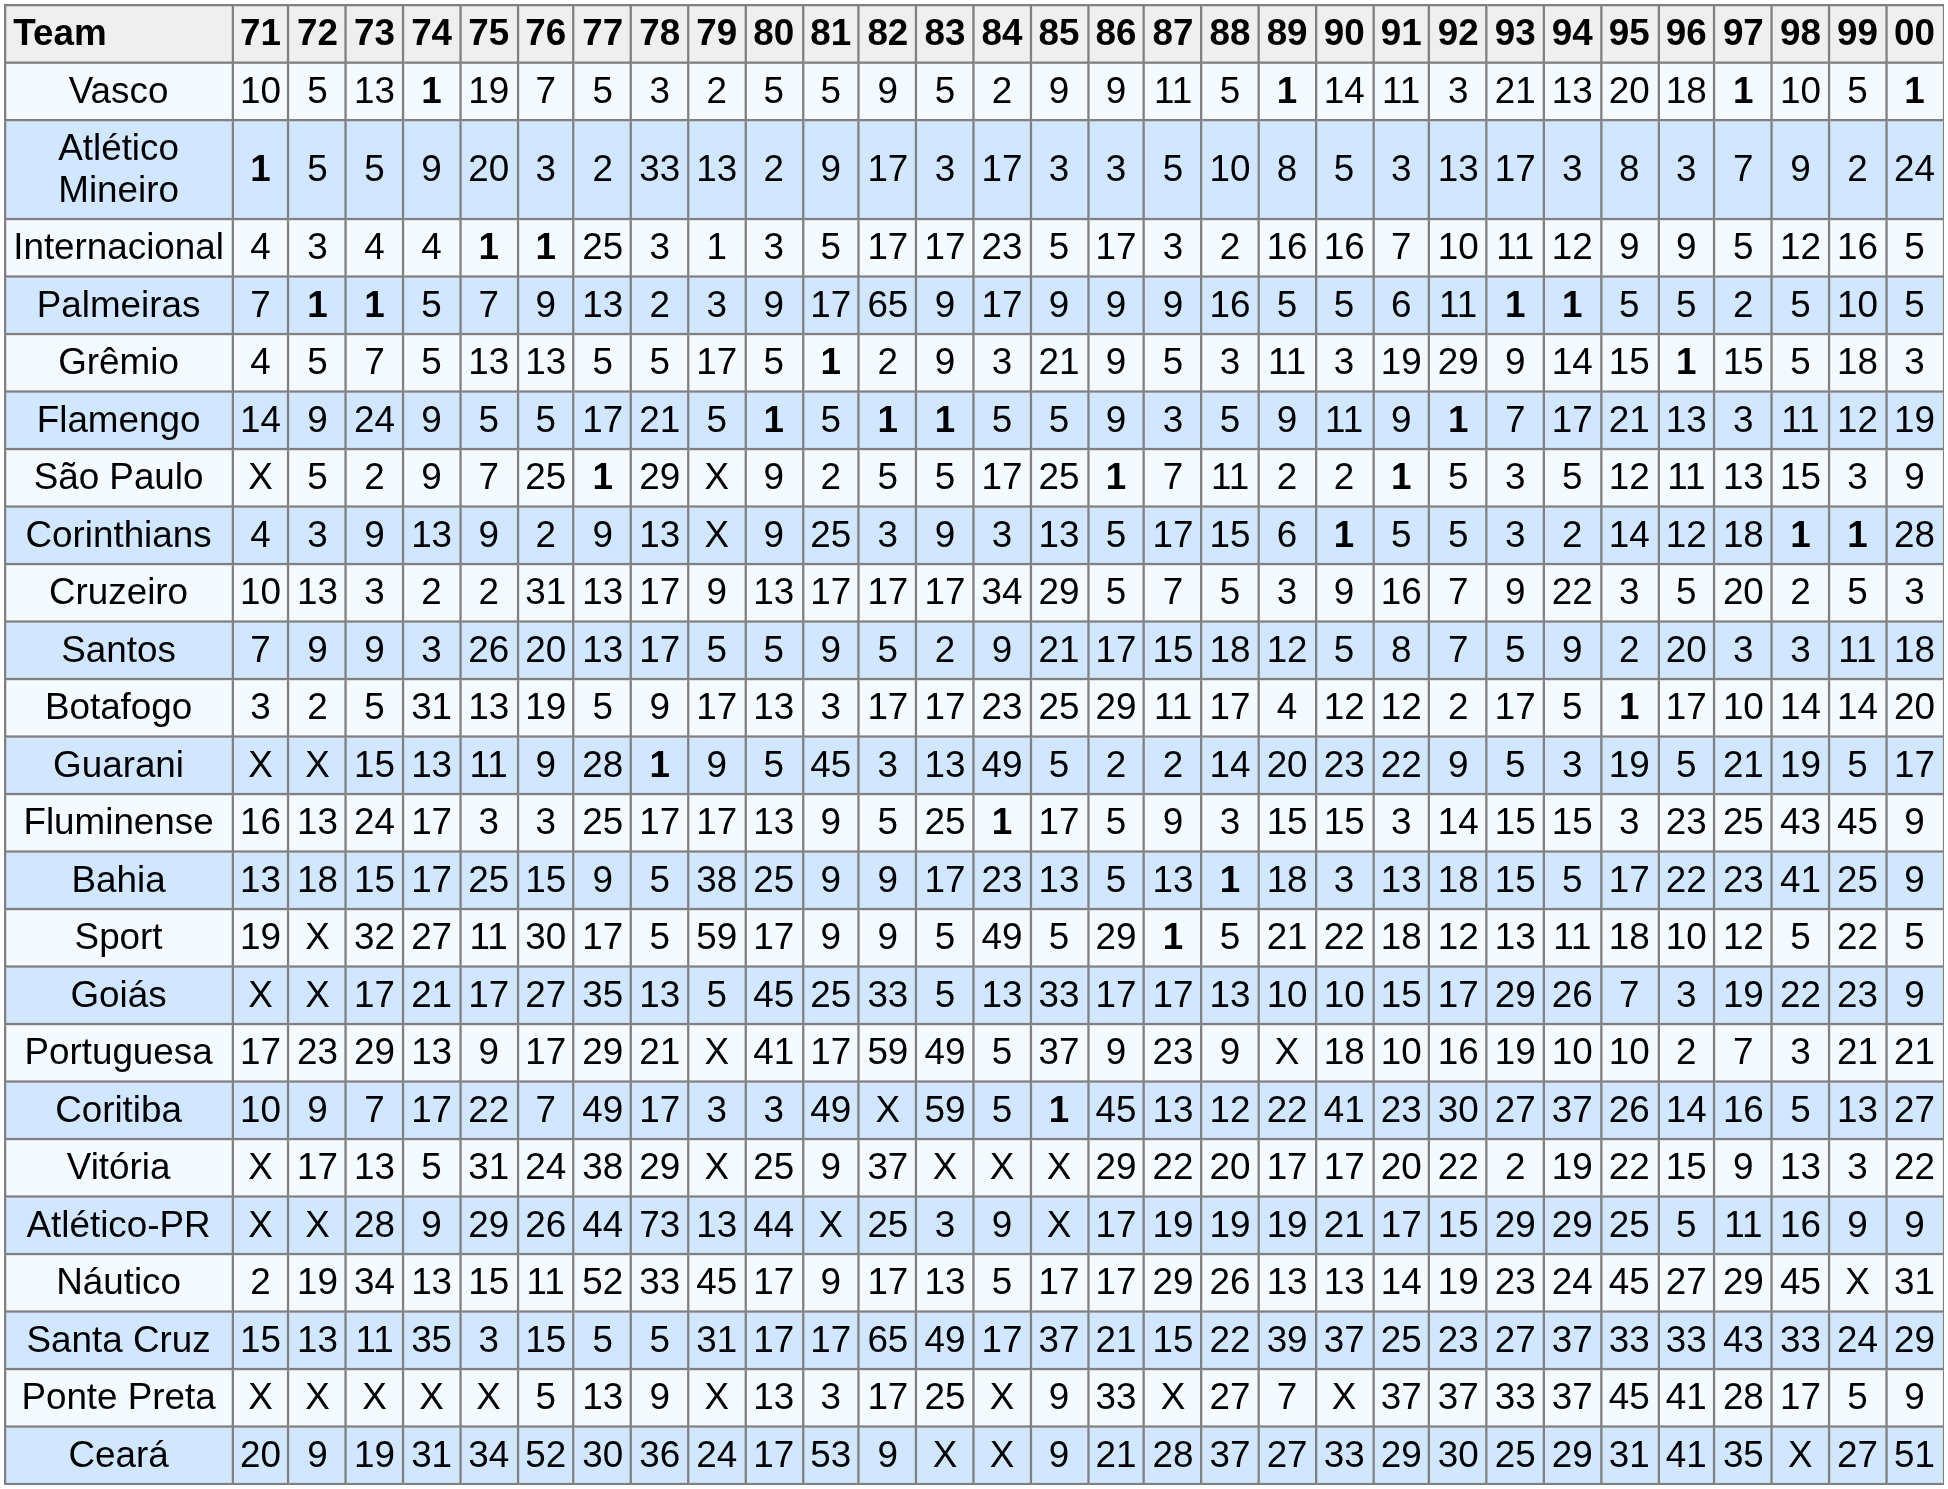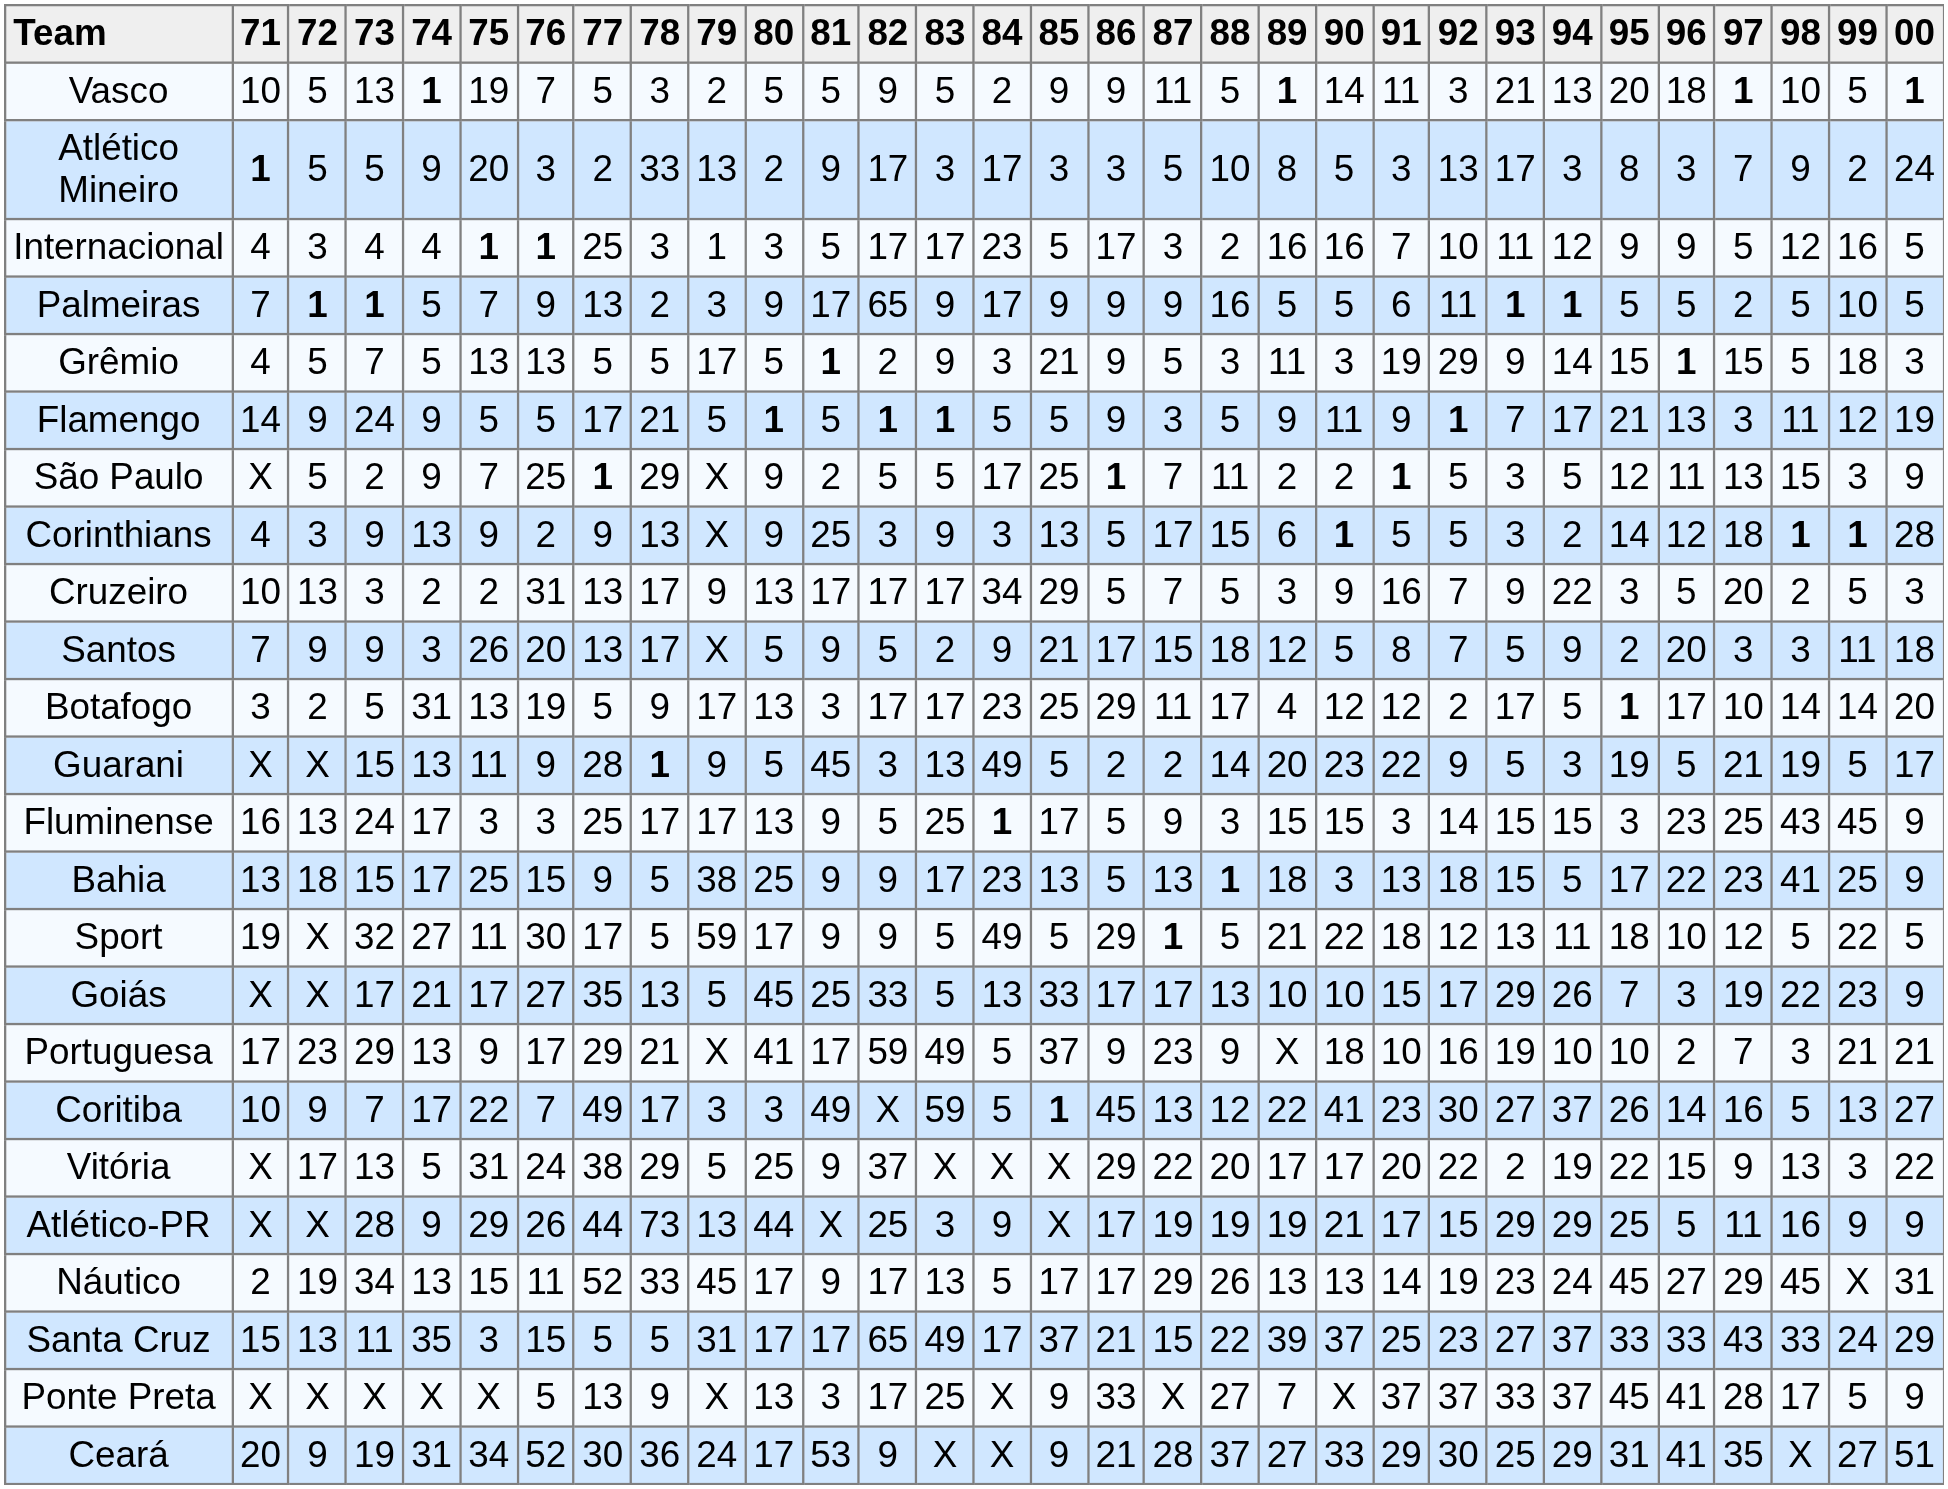Santos | 79: 5 -> X
Vitória | 79: X -> 5
